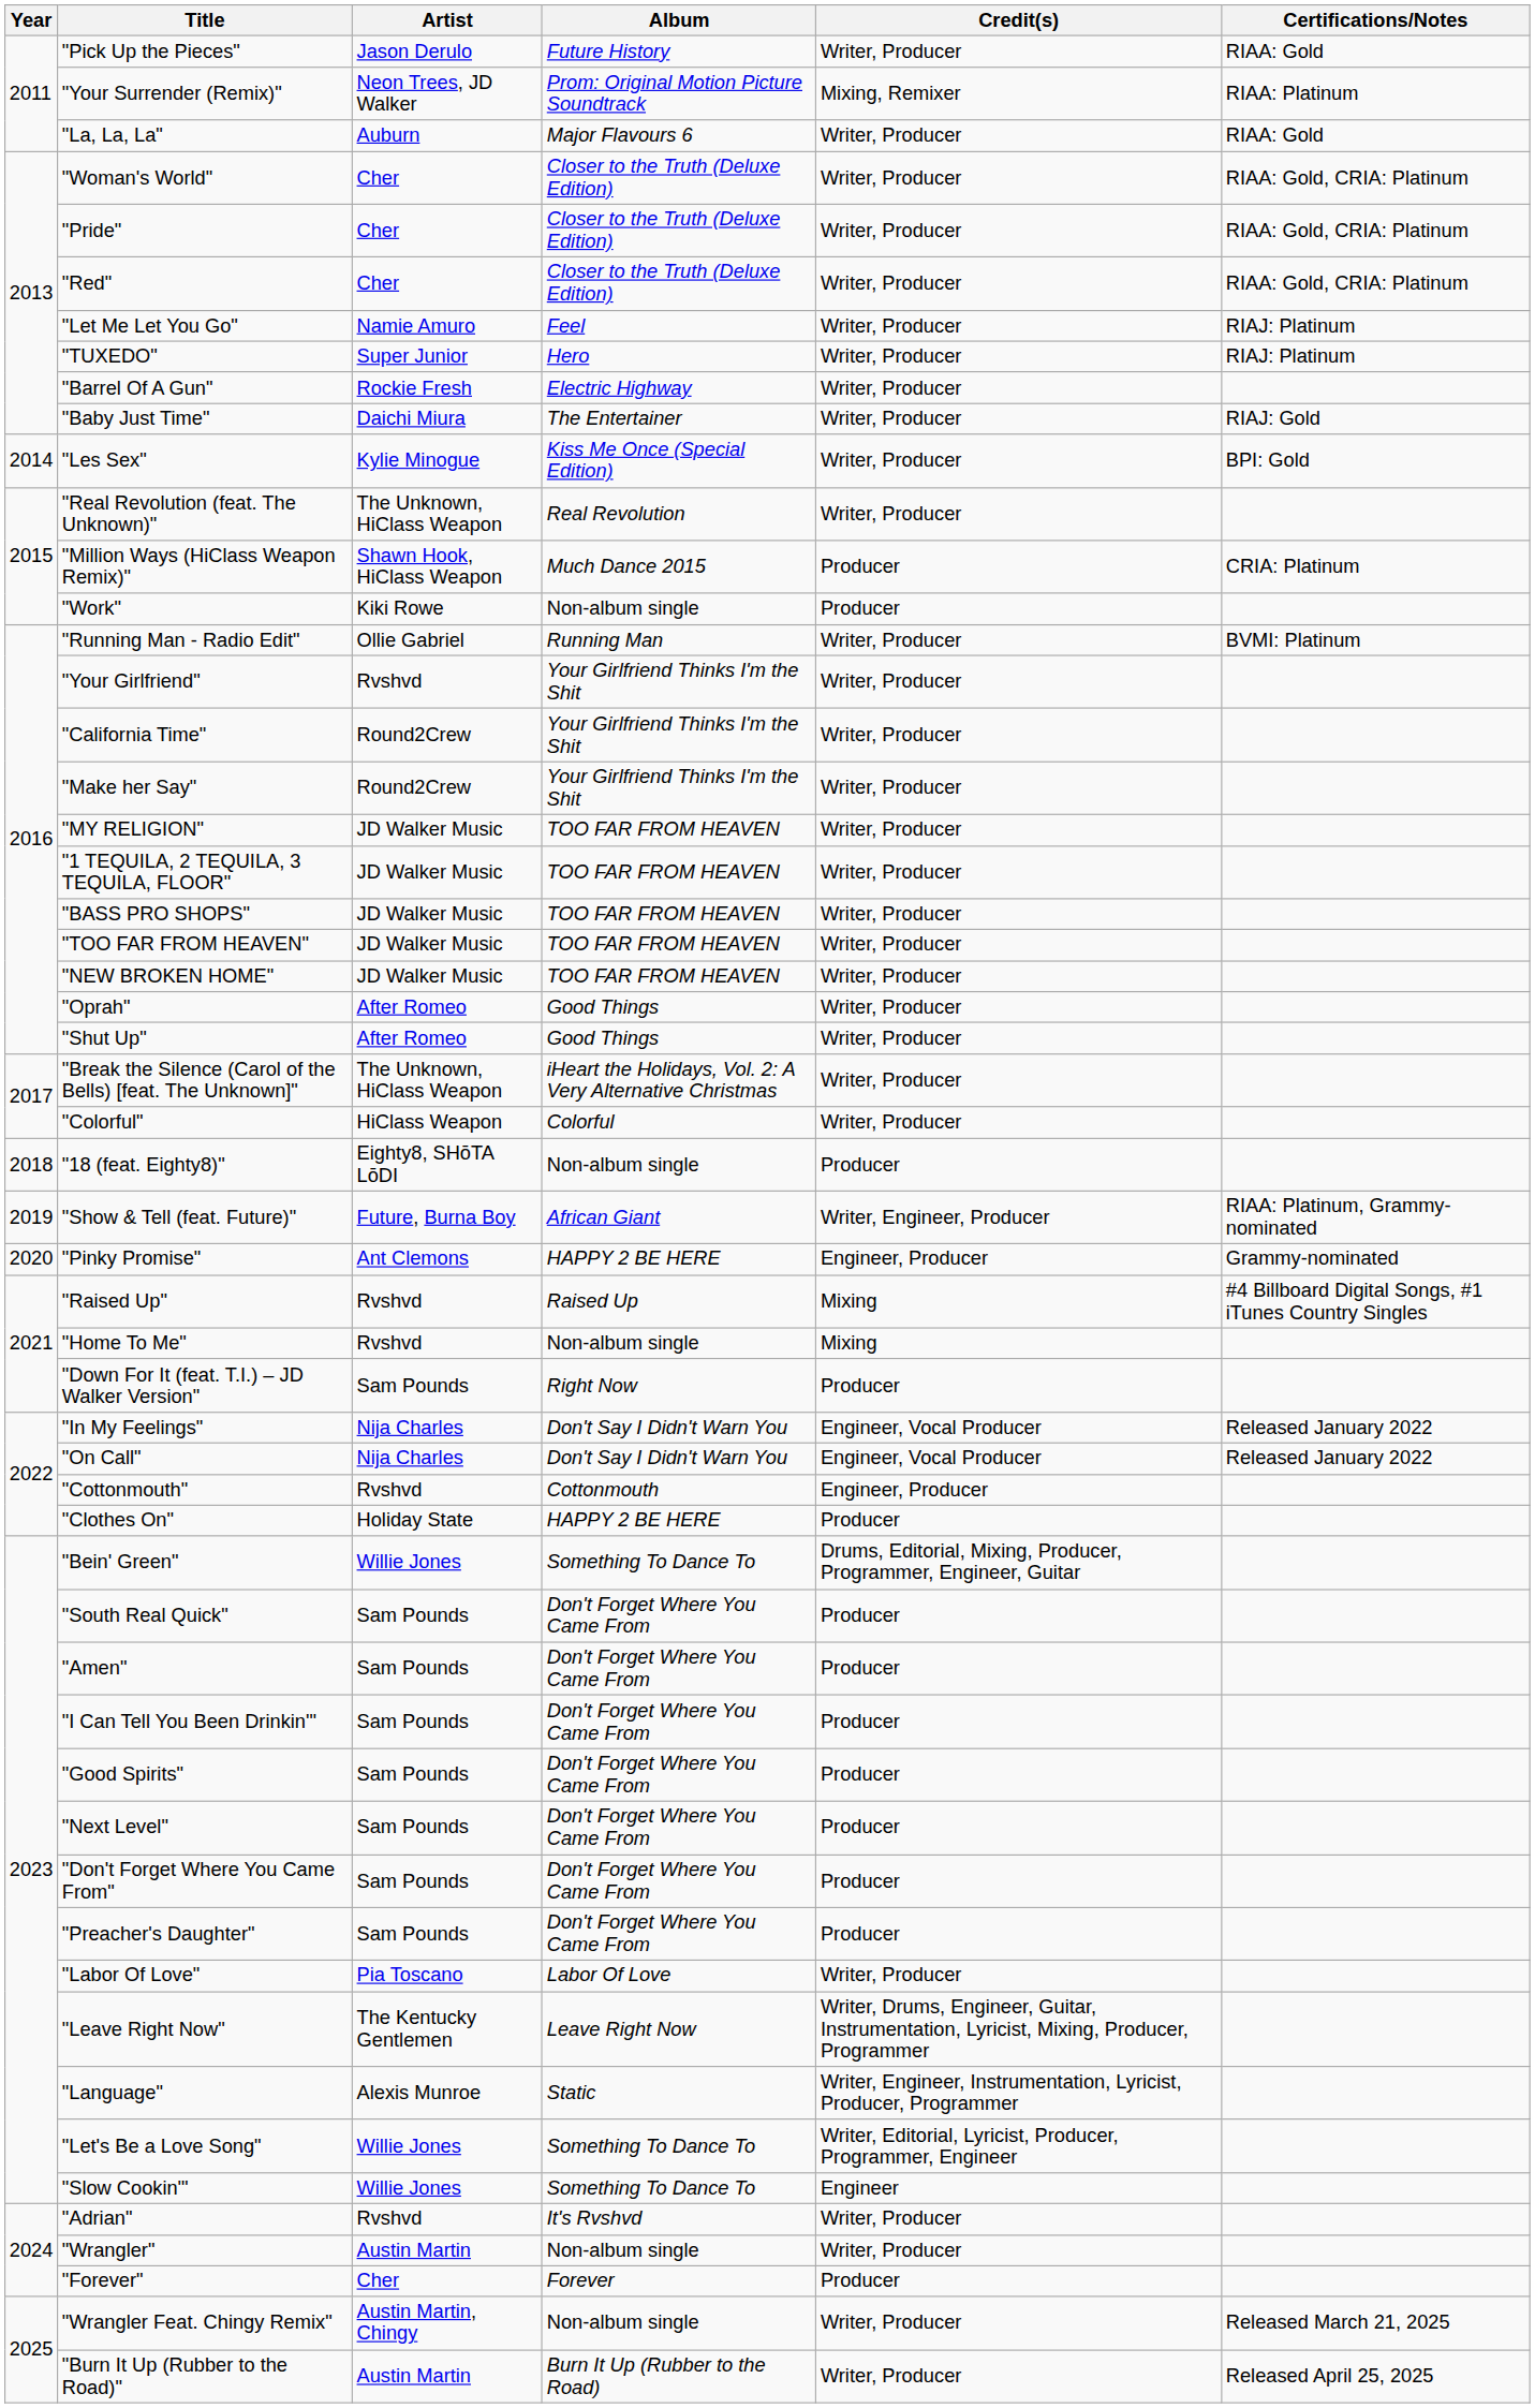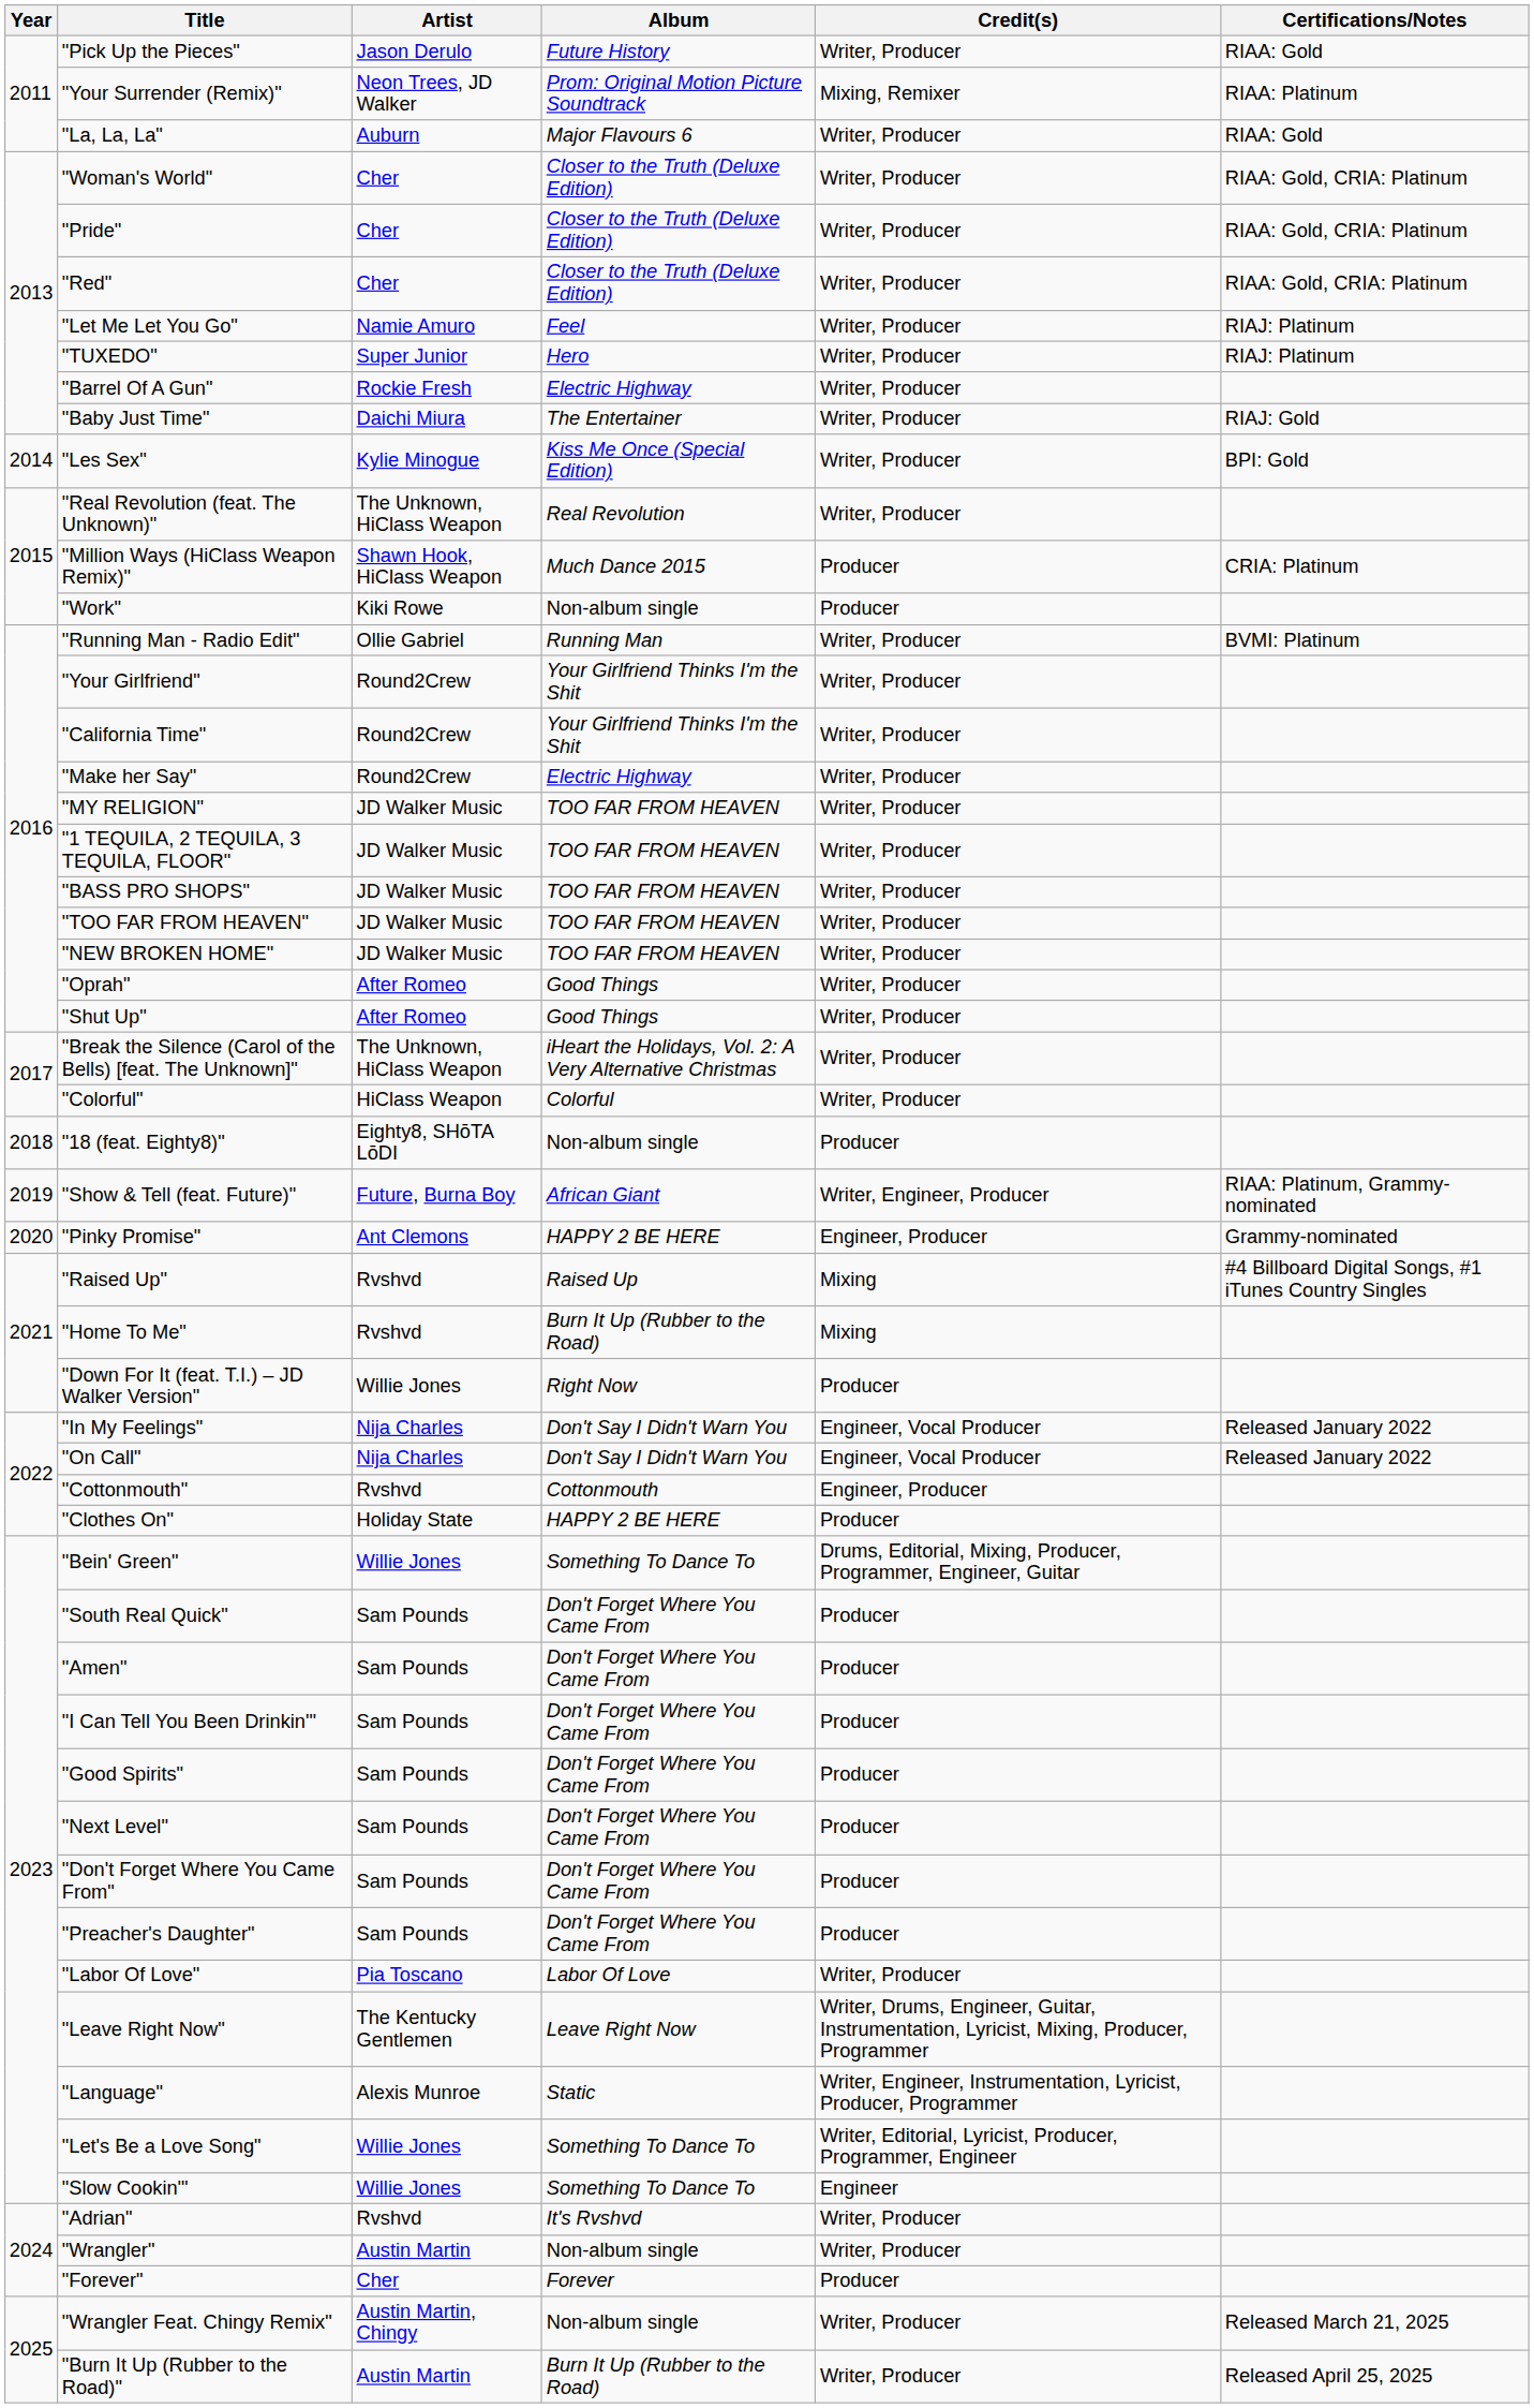"Your Girlfriend" | Artist: Rvshvd -> Round2Crew
"Make her Say" | Album: Your Girlfriend Thinks I'm the Shit -> Electric Highway
"Home To Me" | Album: Non-album single -> Burn It Up (Rubber to the Road)
"Down For It (feat. T.I.) – JD Walker Version" | Artist: Sam Pounds -> Willie Jones
